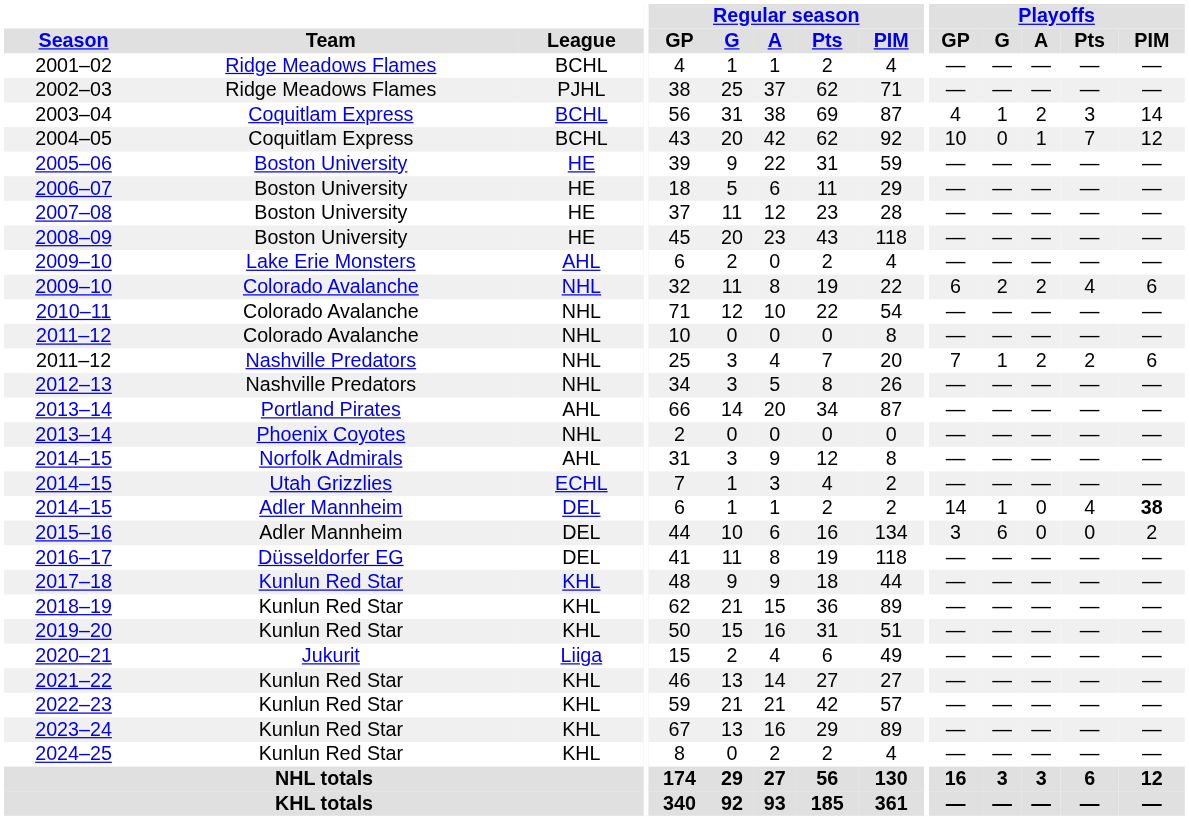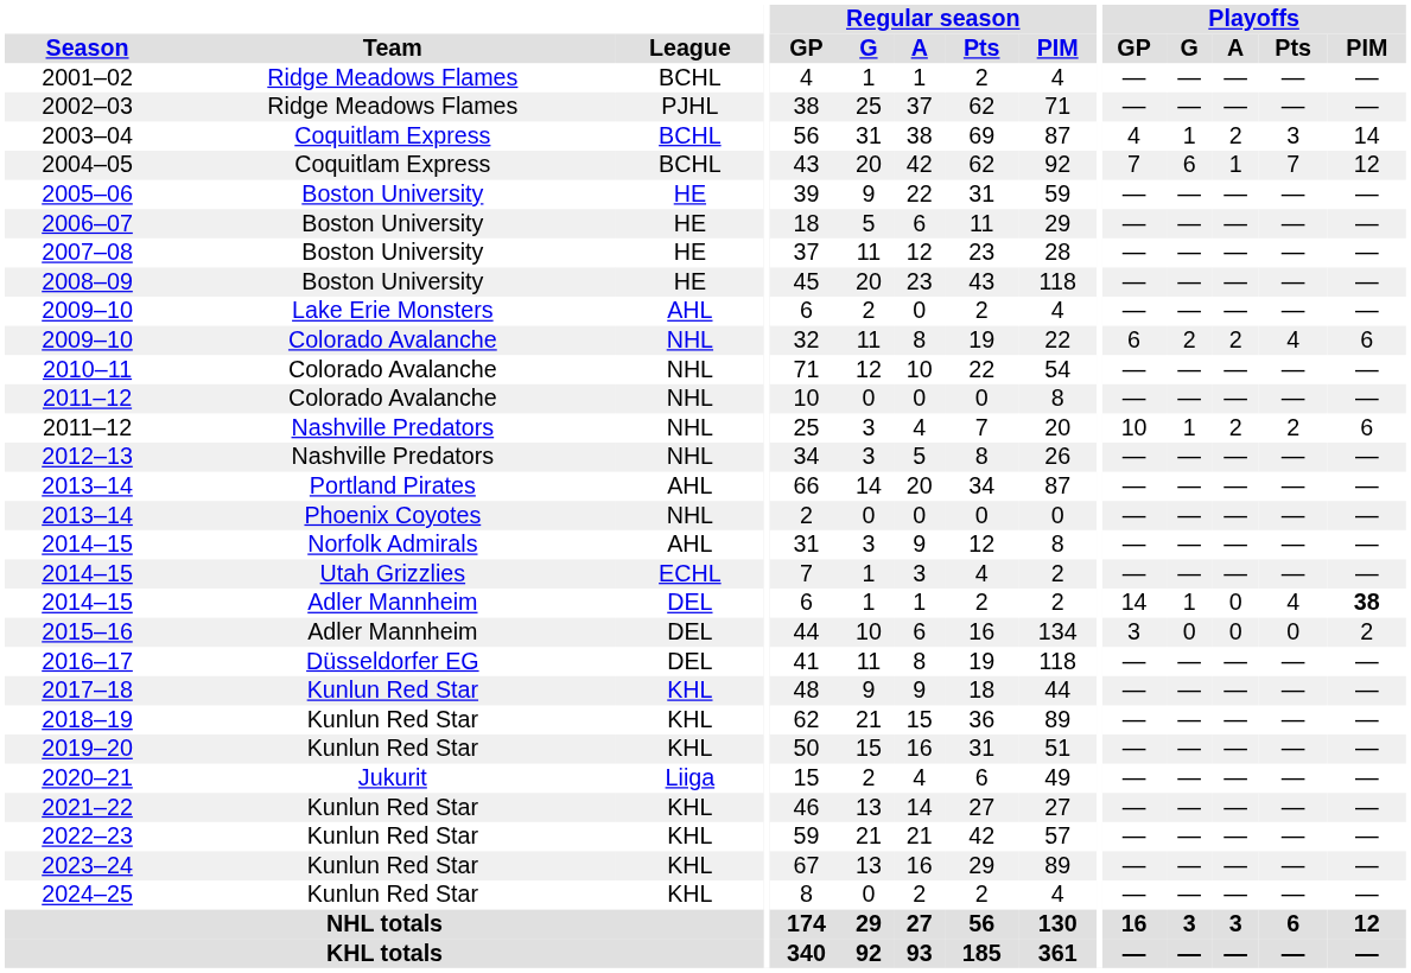2004–05 | Playoffs / GP: 10 -> 7
2004–05 | Playoffs / G: 0 -> 6
2011–12 / Nashville Predators | Playoffs / GP: 7 -> 10
2015–16 | Playoffs / G: 6 -> 0
